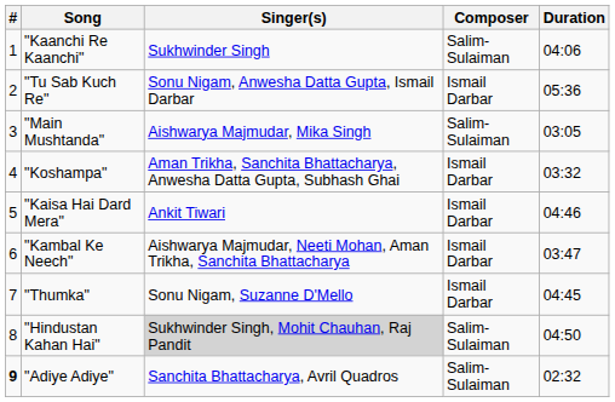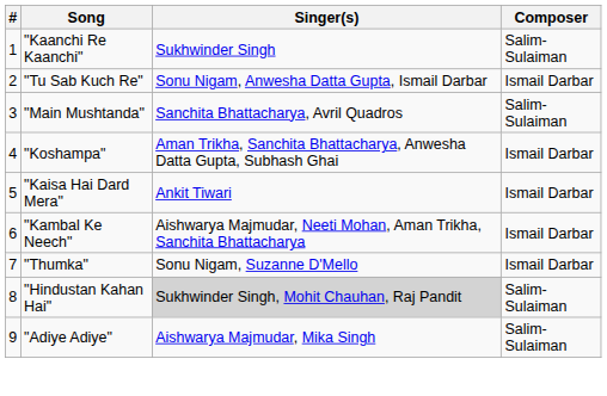- column: Duration | 04:06 | 05:36 | 03:05 | 03:32 | 04:46 | 03:47 | 04:45 | 04:50 | 02:32
"Main Mushtanda" | Singer(s): Aishwarya Majmudar, Mika Singh -> Sanchita Bhattacharya, Avril Quadros
"Adiye Adiye" | #: bold -> normal
"Adiye Adiye" | Singer(s): Sanchita Bhattacharya, Avril Quadros -> Aishwarya Majmudar, Mika Singh
